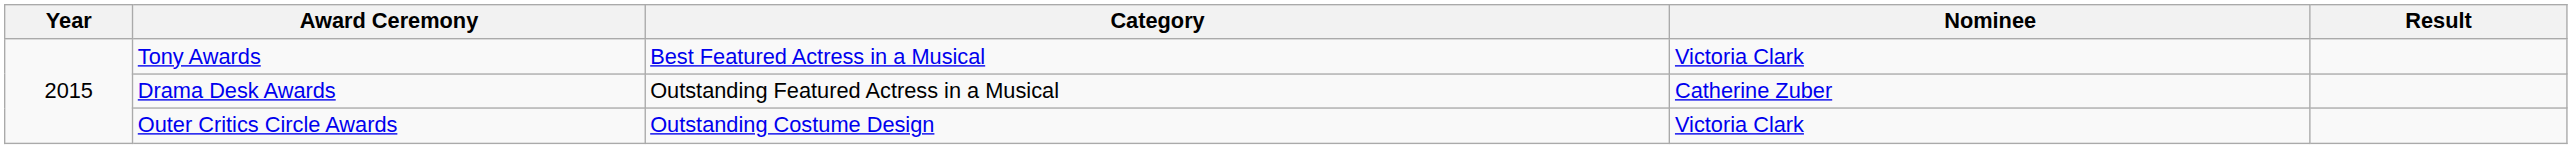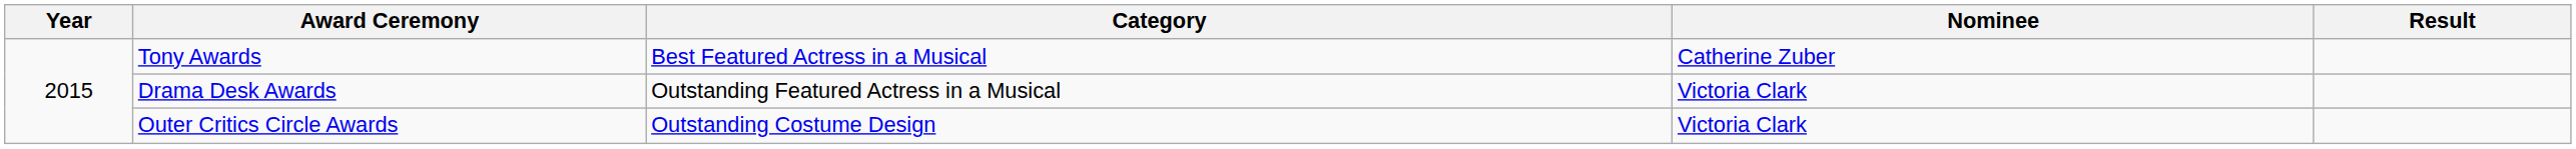Tony Awards | Nominee: Victoria Clark -> Catherine Zuber
Drama Desk Awards | Nominee: Catherine Zuber -> Victoria Clark
